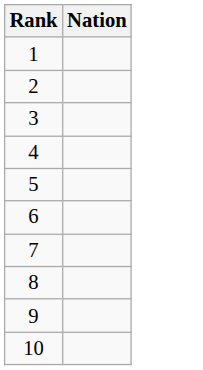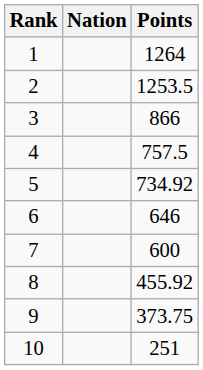+ column: Points | 1264 | 1253.5 | 866 | 757.5 | 734.92 | 646 | 600 | 455.92 | 373.75 | 251
